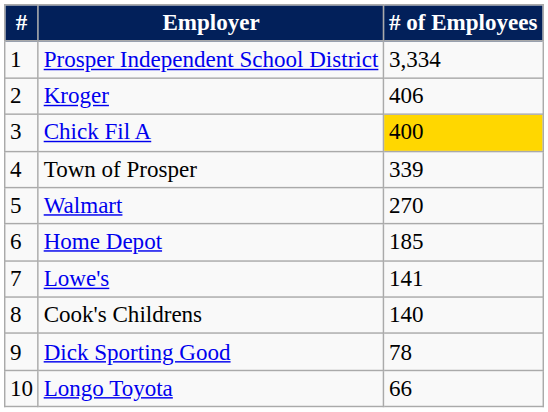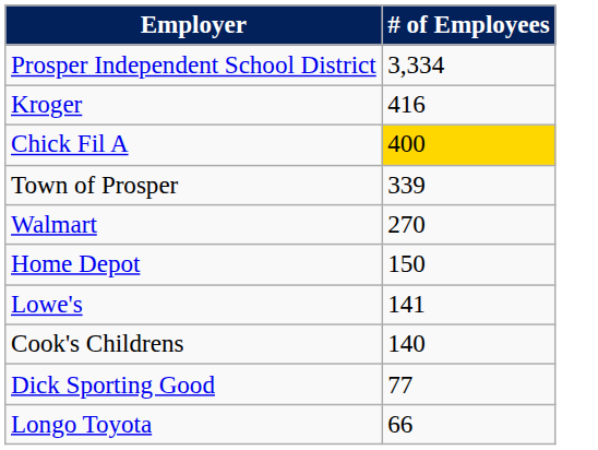- column: # | 1 | 2 | 3 | 4 | 5 | 6 | 7 | 8 | 9 | 10
Kroger | # of Employees: 406 -> 416
Home Depot | # of Employees: 185 -> 150
Dick Sporting Good | # of Employees: 78 -> 77
